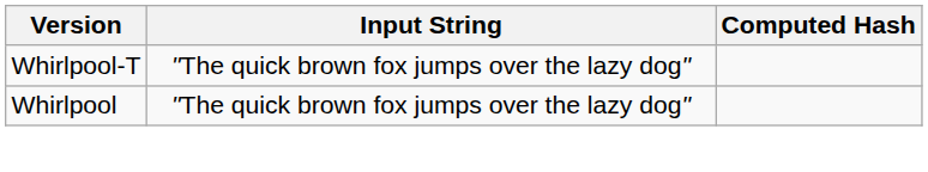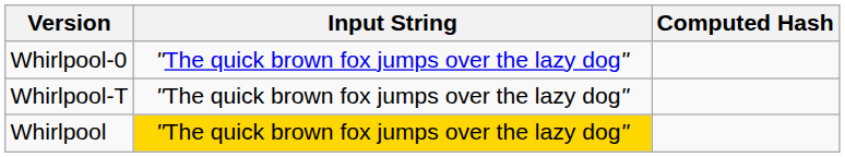+ row: Whirlpool-0 | "The quick brown fox jumps over the lazy dog"
Whirlpool | Input String: no background -> gold background
